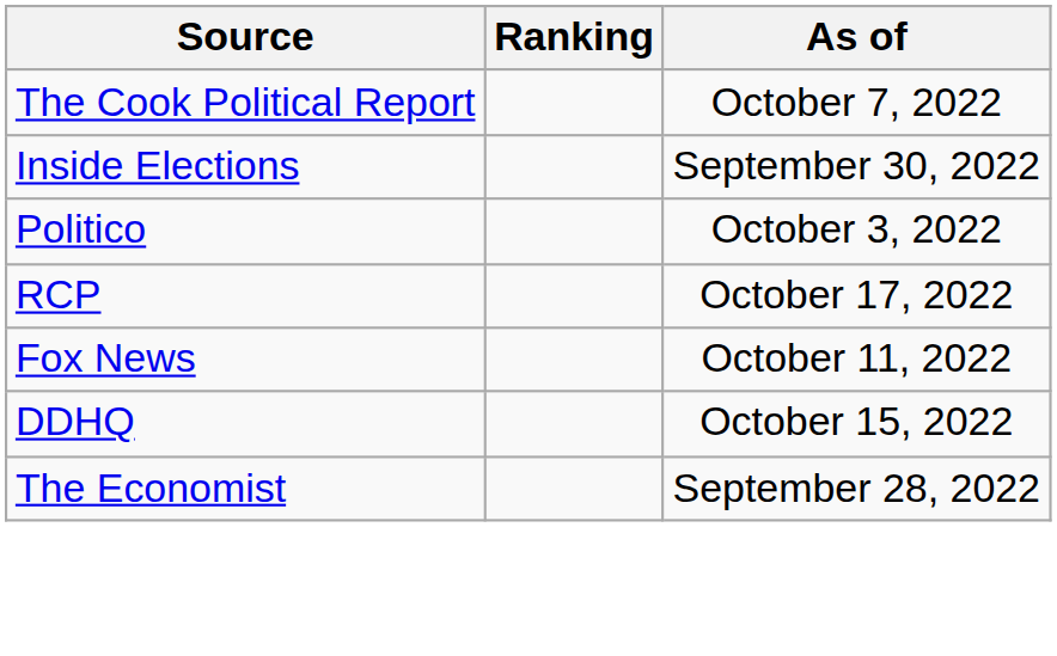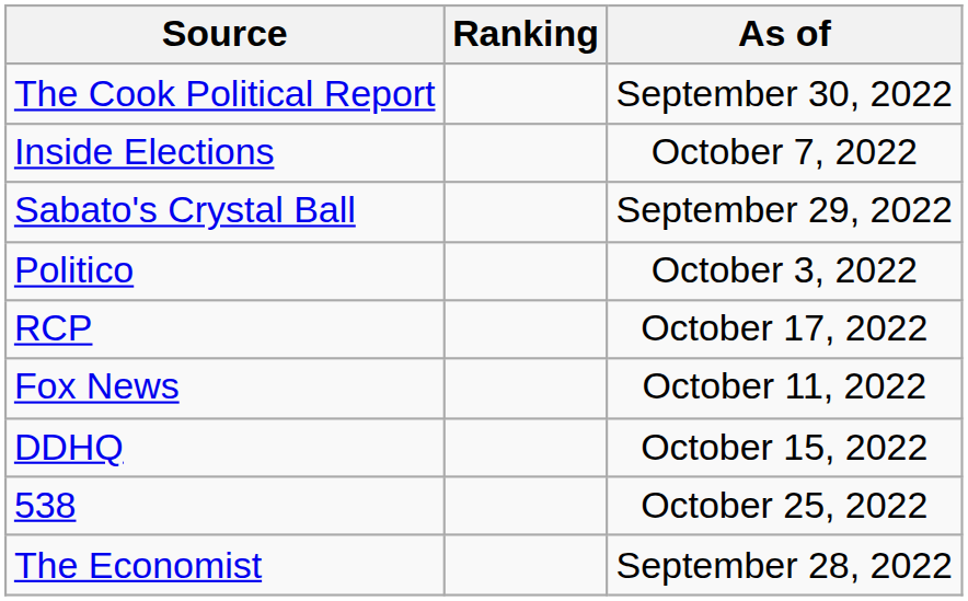The Cook Political Report | As of: October 7, 2022 -> September 30, 2022
Inside Elections | As of: September 30, 2022 -> October 7, 2022
+ row: Sabato's Crystal Ball | September 29, 2022
+ row: 538 | October 25, 2022
